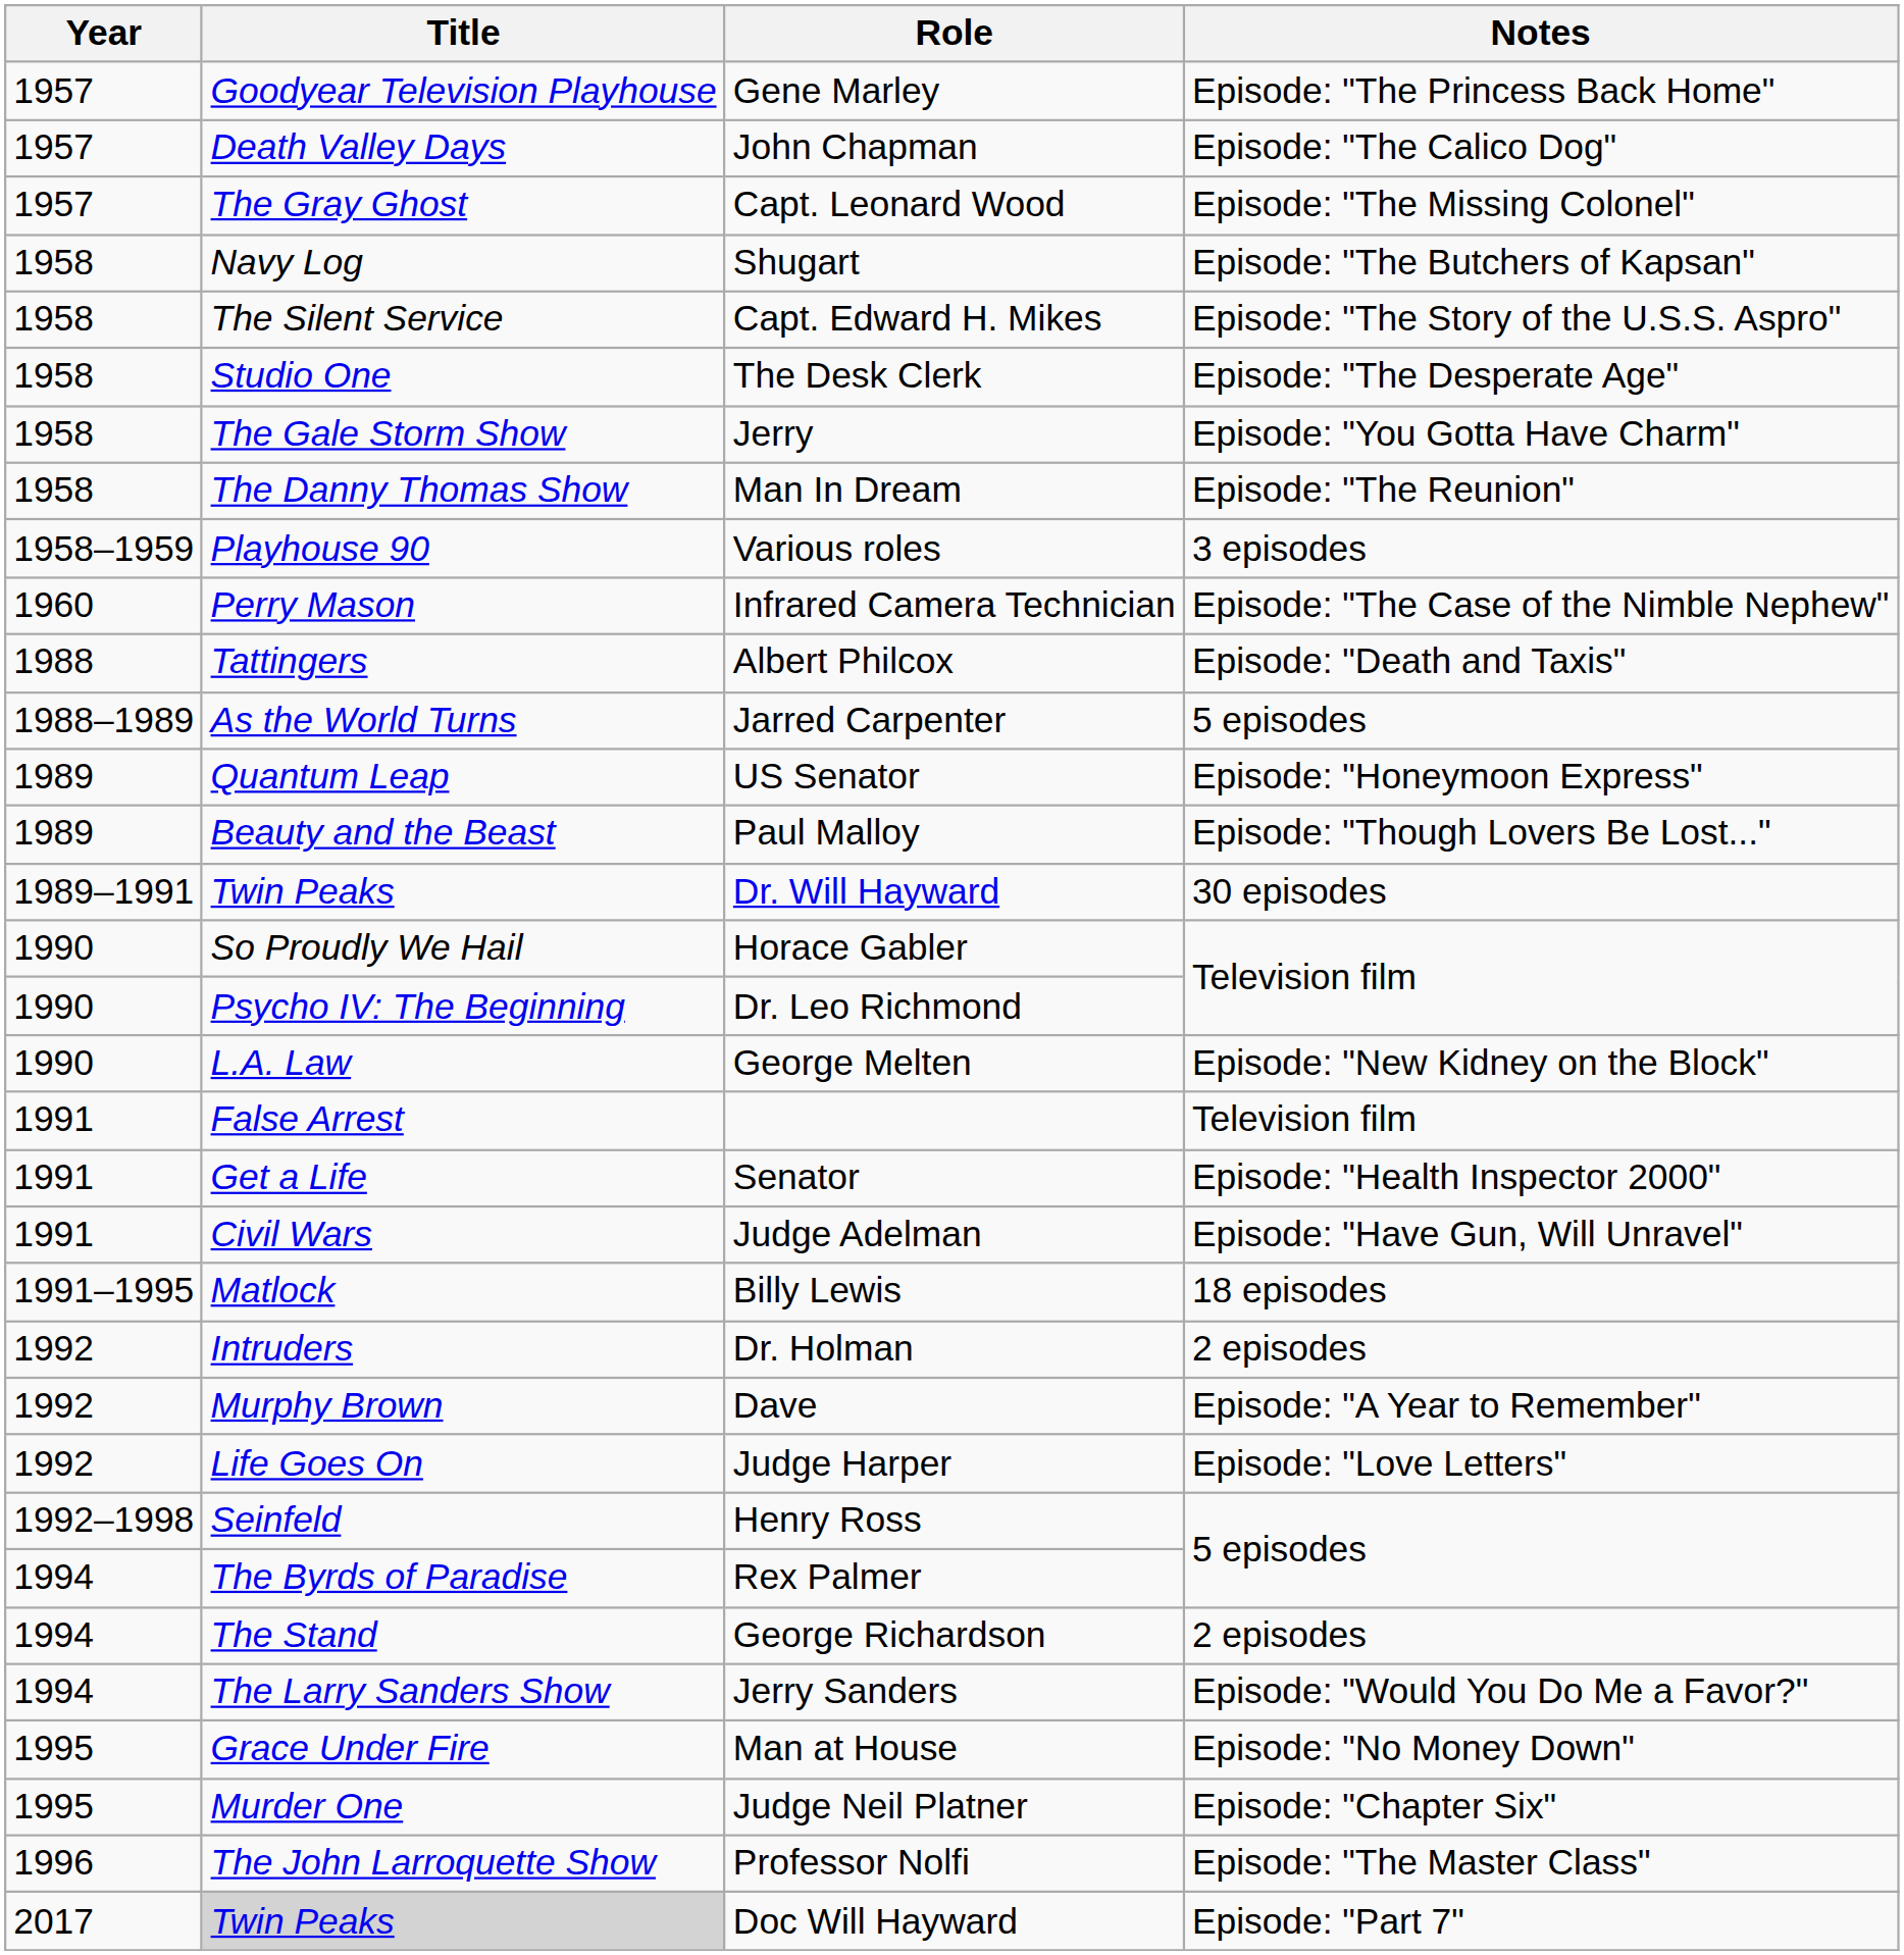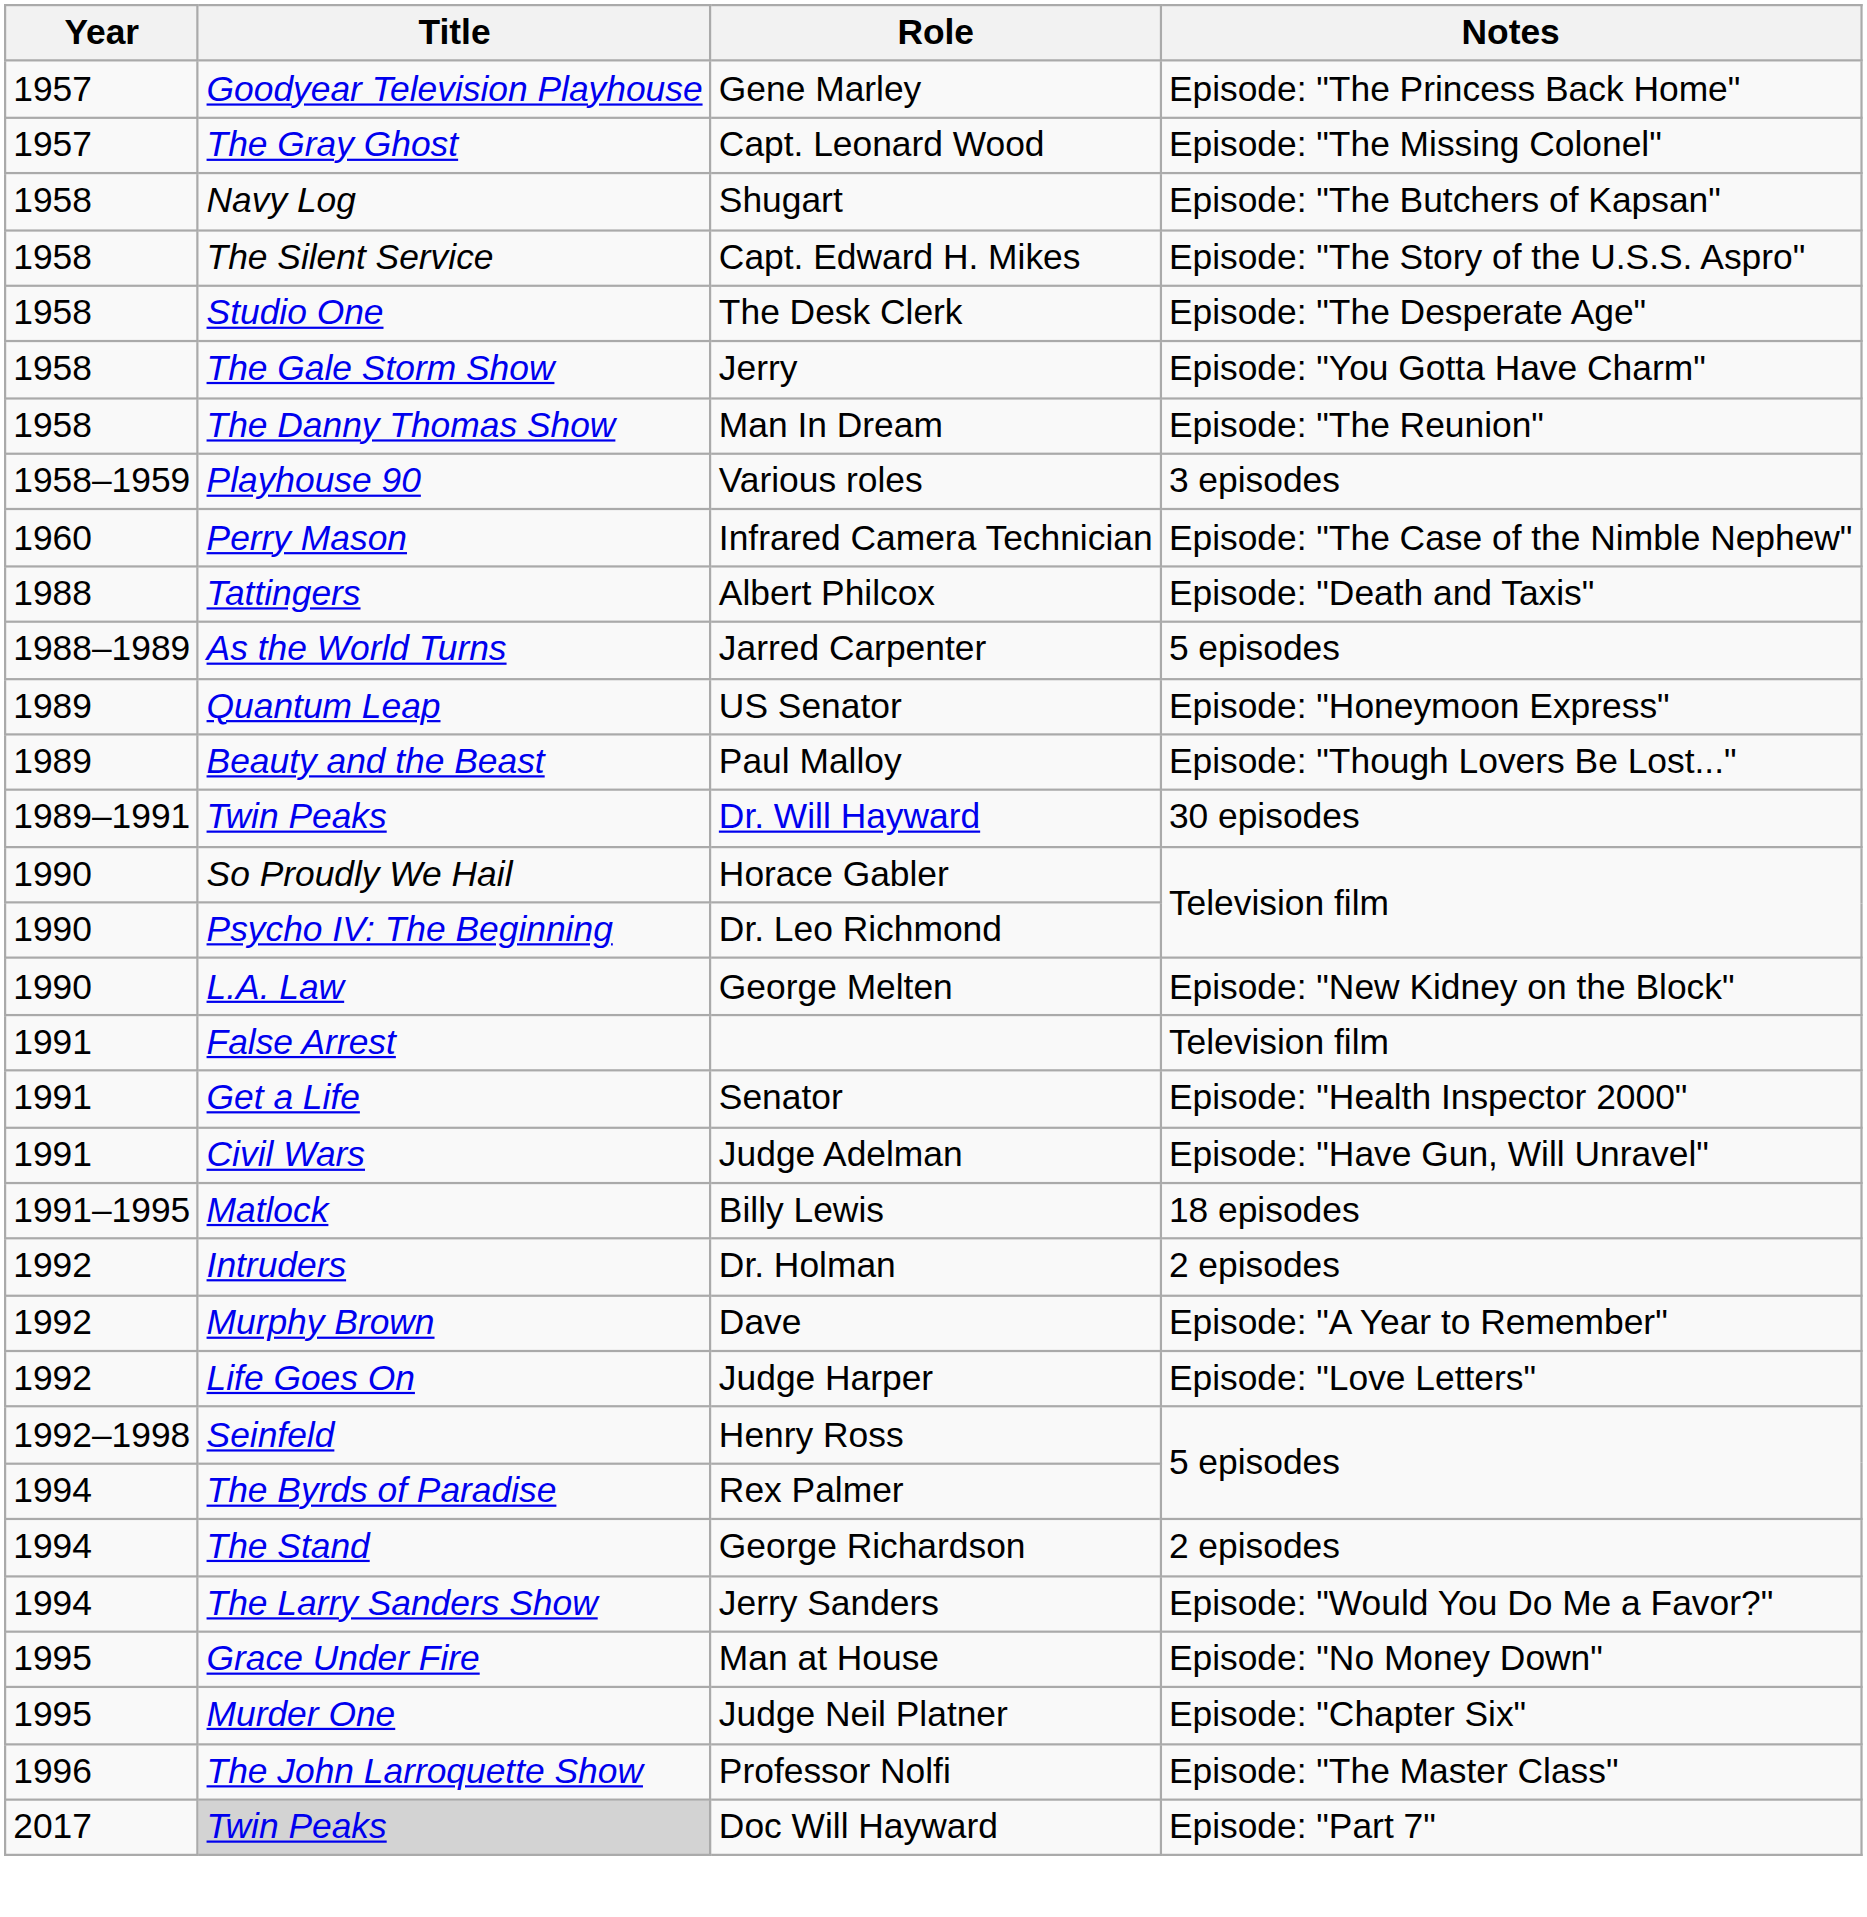- row: 1957 | Death Valley Days | John Chapman | Episode: "The Calico Dog"
